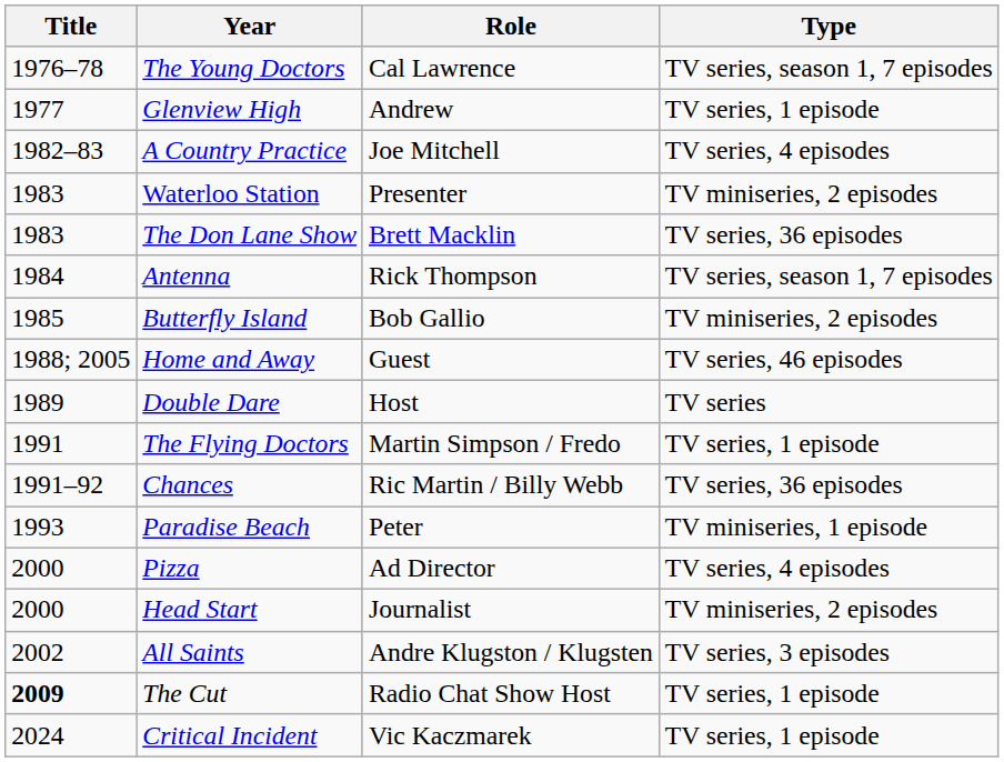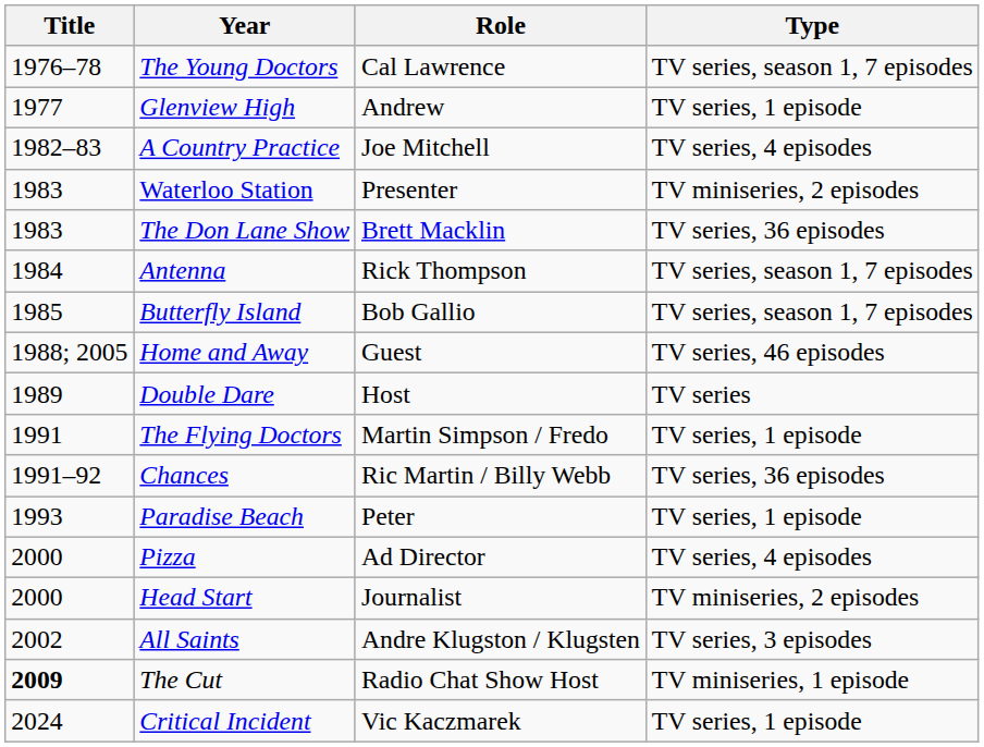Butterfly Island | Type: TV miniseries, 2 episodes -> TV series, season 1, 7 episodes
Paradise Beach | Type: TV miniseries, 1 episode -> TV series, 1 episode
The Cut | Type: TV series, 1 episode -> TV miniseries, 1 episode
